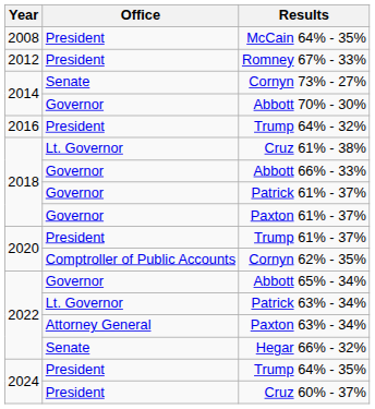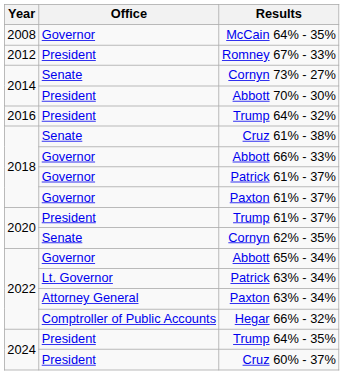McCain 64% - 35% | Office: President -> Governor
Abbott 70% - 30% | Office: Governor -> President
Cruz 61% - 38% | Office: Lt. Governor -> Senate
Cornyn 62% - 35% | Office: Comptroller of Public Accounts -> Senate
Hegar 66% - 32% | Office: Senate -> Comptroller of Public Accounts
